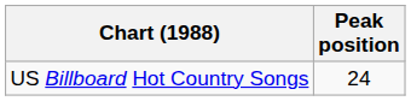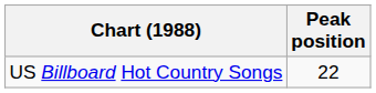US Billboard Hot Country Songs | Peak position: 24 -> 22
